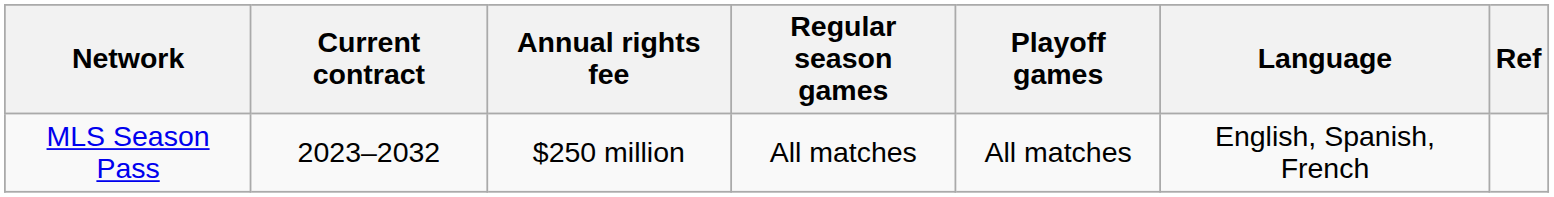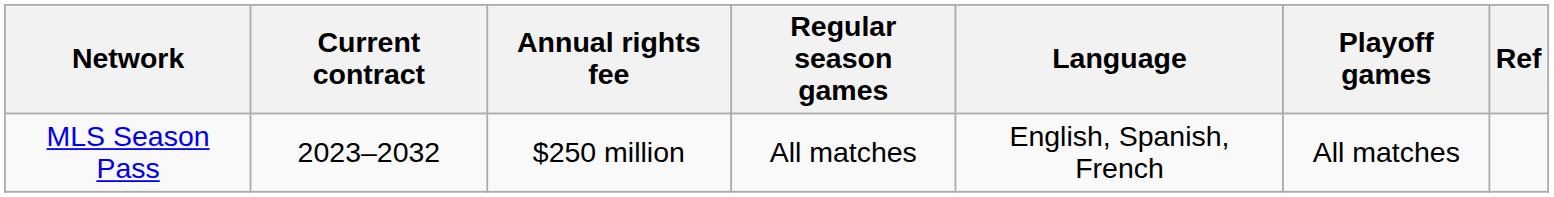columns swapped: Playoff games <-> Language
